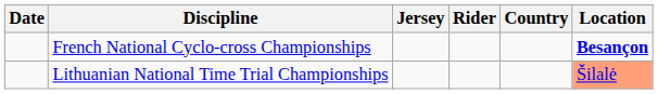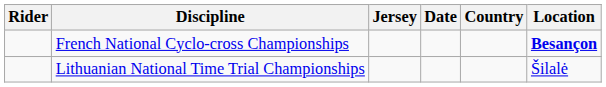columns swapped: Date <-> Rider
Lithuanian National Time Trial Championships | Location: lightsalmon background -> no background
